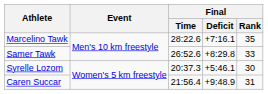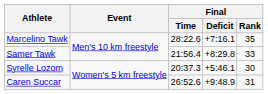Samer Tawk | Final / Time: 26:52.6 -> 21:56.4
Caren Succar | Final / Time: 21:56.4 -> 26:52.6
